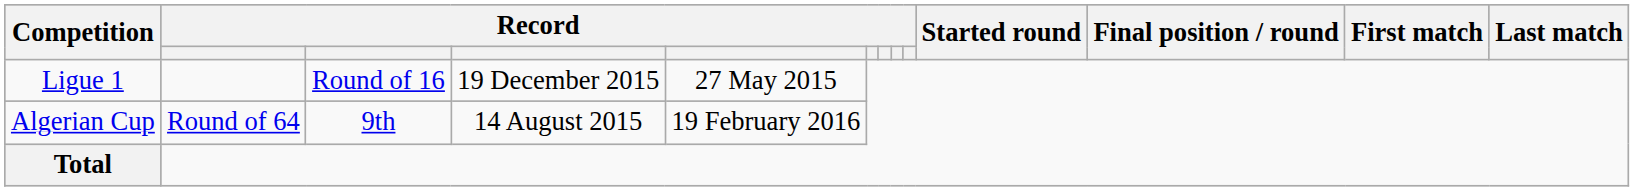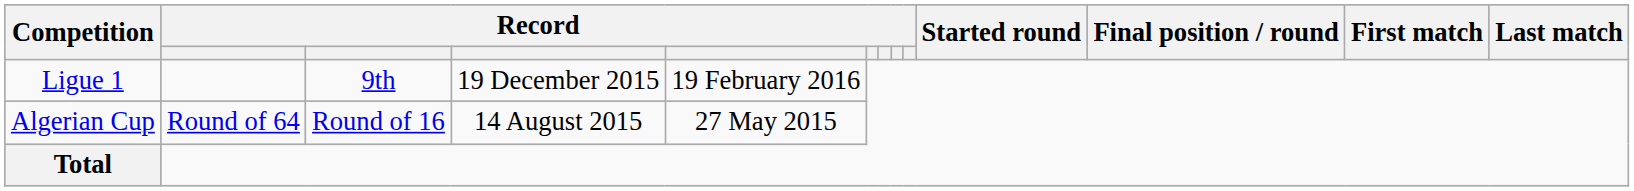Ligue 1 | column 3: Round of 16 -> 9th
Ligue 1 | column 5: 27 May 2015 -> 19 February 2016
Algerian Cup | column 3: 9th -> Round of 16
Algerian Cup | column 5: 19 February 2016 -> 27 May 2015
